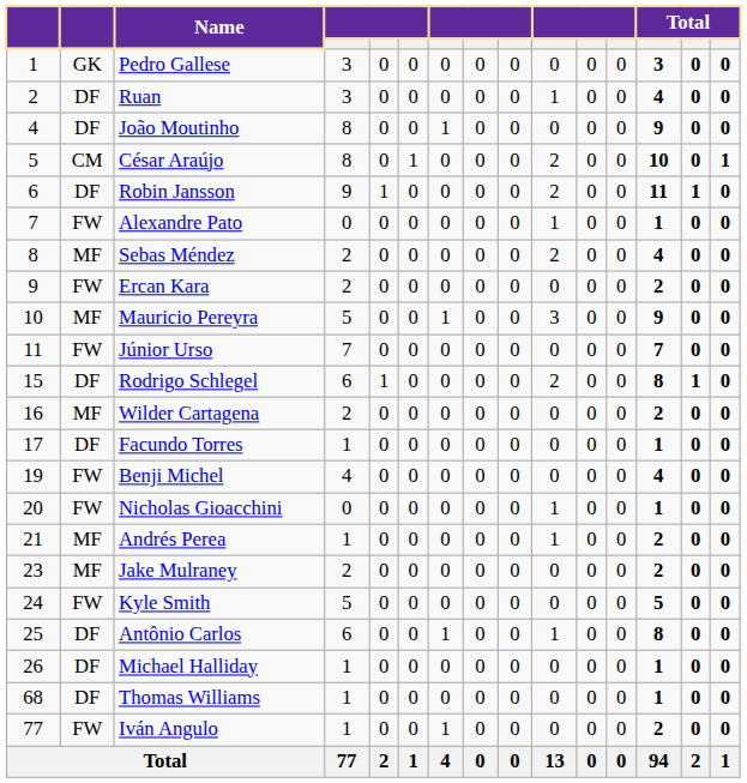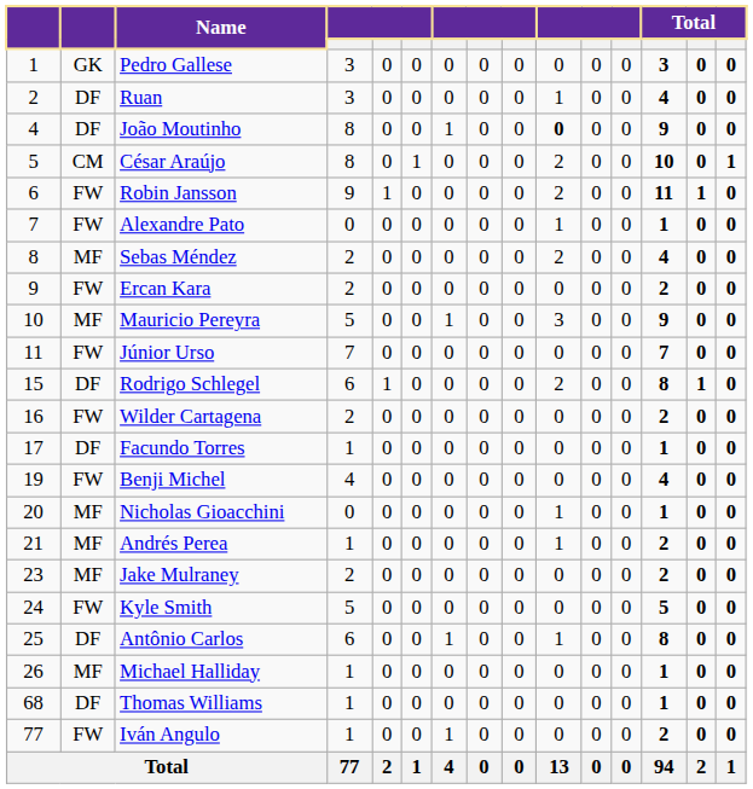João Moutinho | column 10: normal -> bold
Robin Jansson | column 2: DF -> FW
Wilder Cartagena | column 2: MF -> FW
Nicholas Gioacchini | column 2: FW -> MF
Michael Halliday | column 2: DF -> MF
